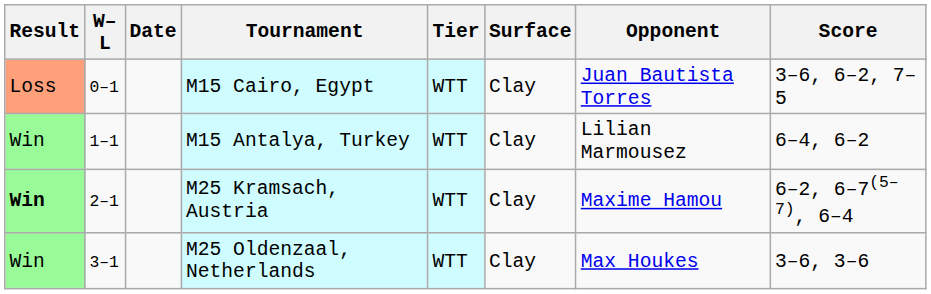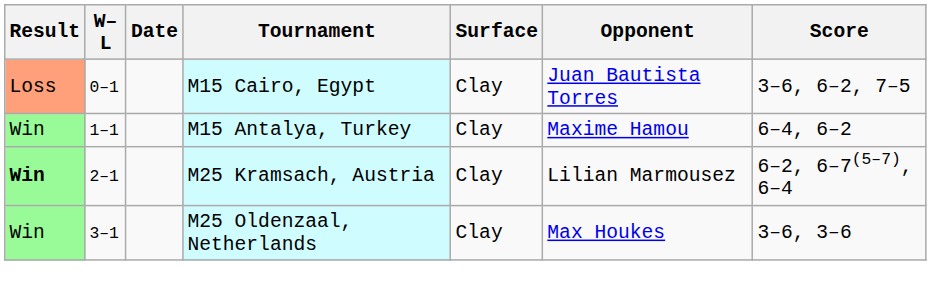- column: Tier | WTT | WTT | WTT | WTT
M15 Antalya, Turkey | Opponent: Lilian Marmousez -> Maxime Hamou
M25 Kramsach, Austria | Opponent: Maxime Hamou -> Lilian Marmousez
